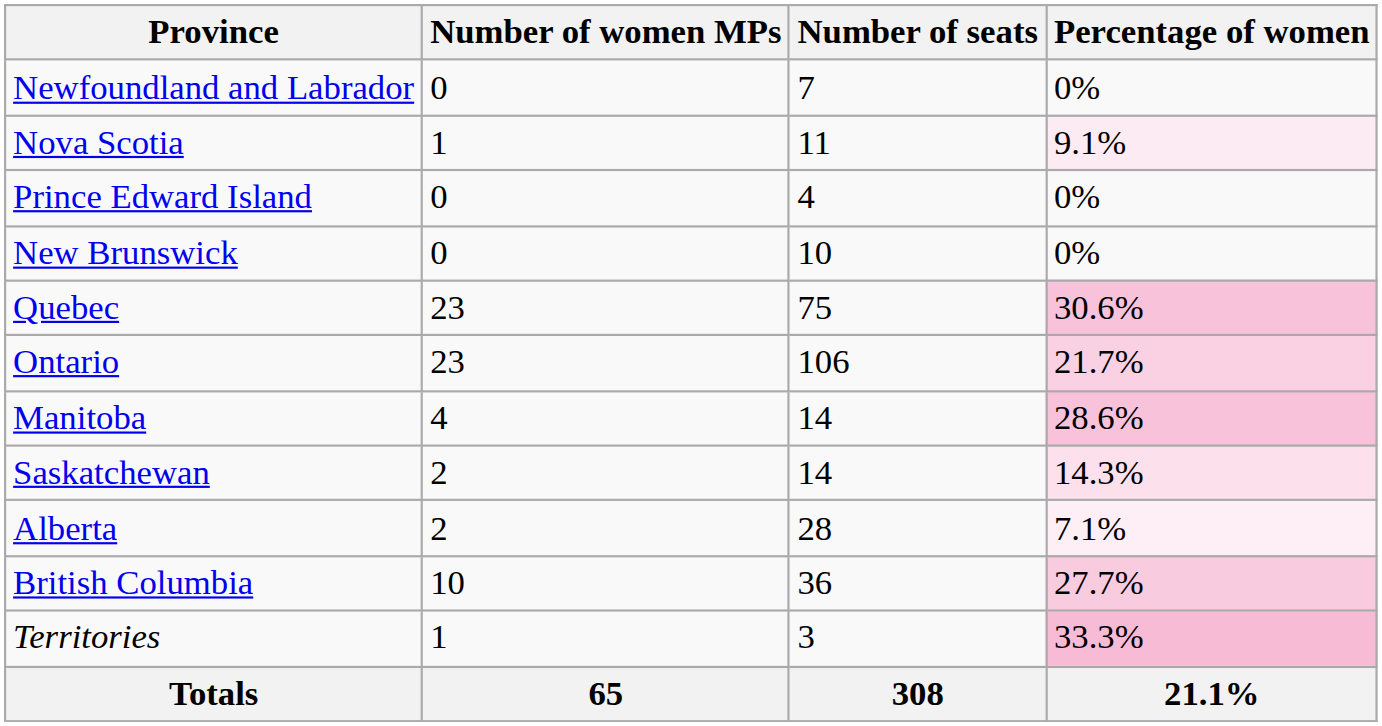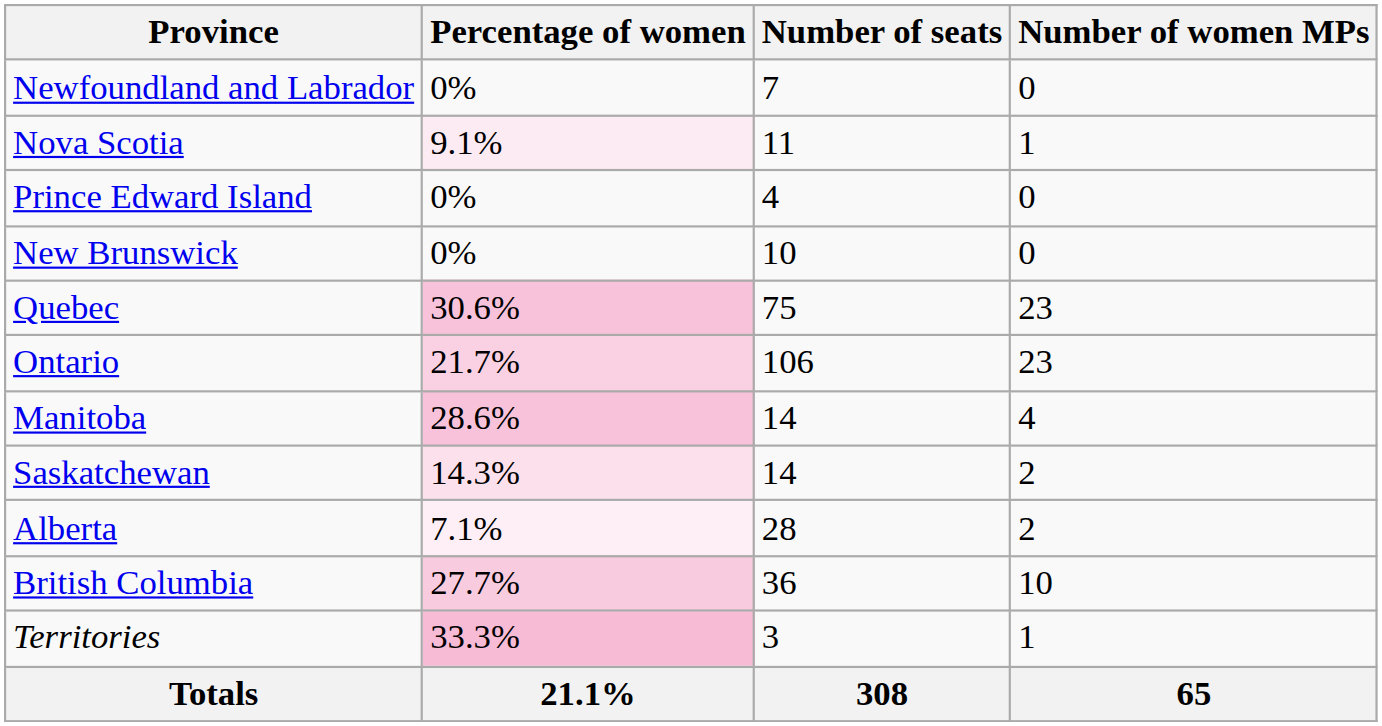columns swapped: Number of women MPs <-> Percentage of women
